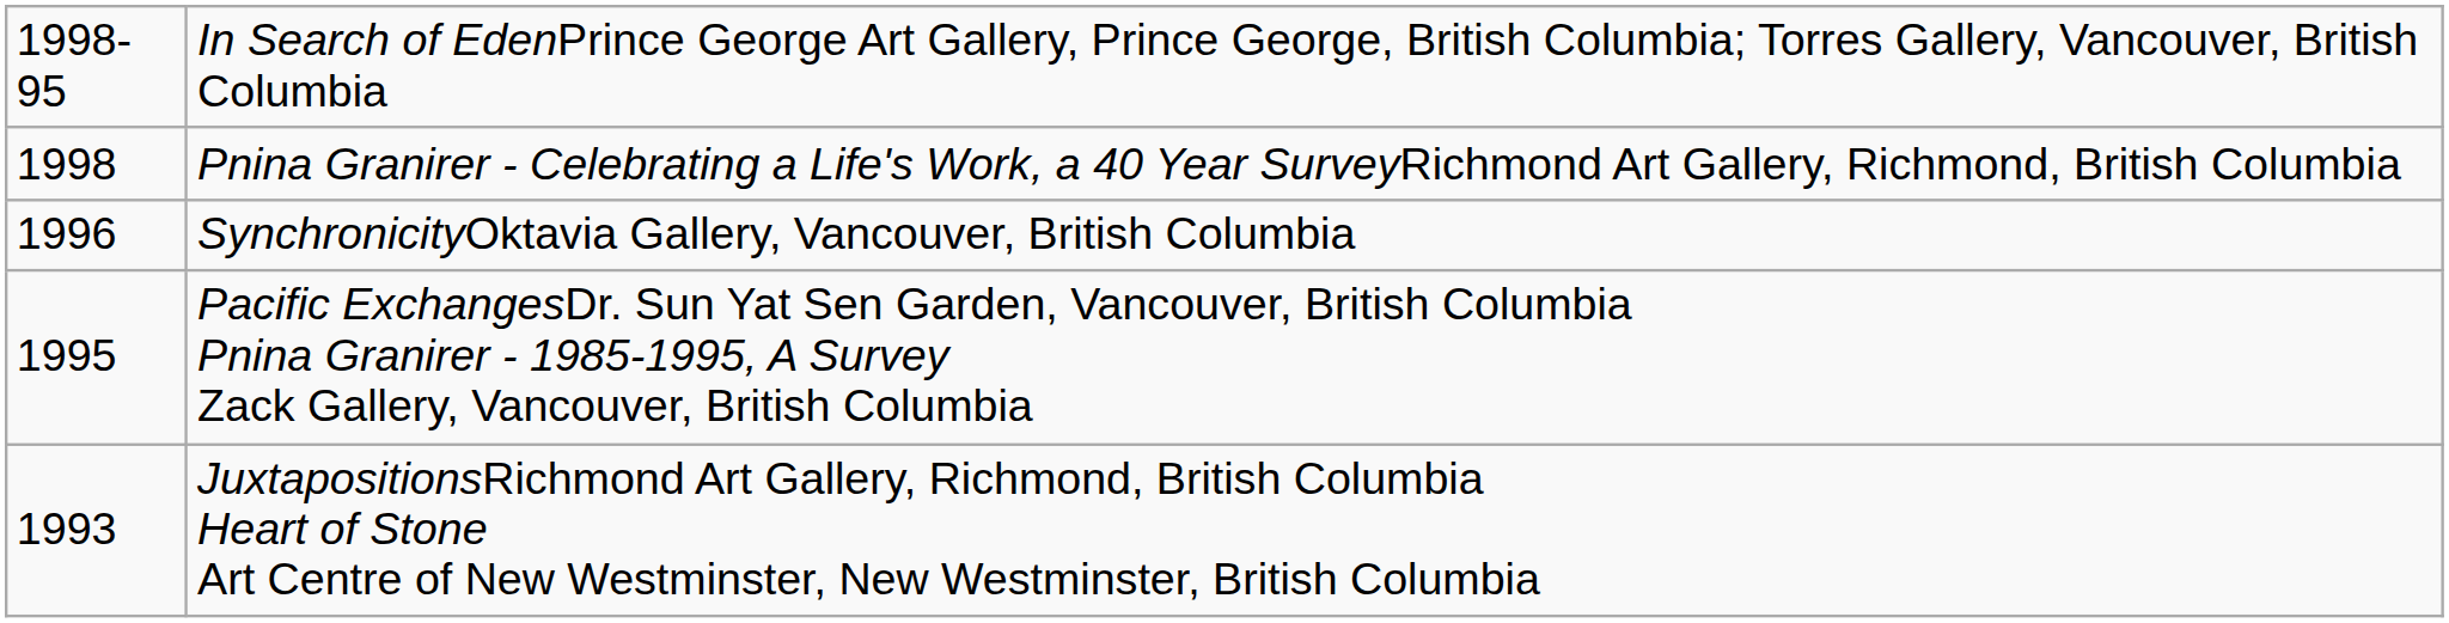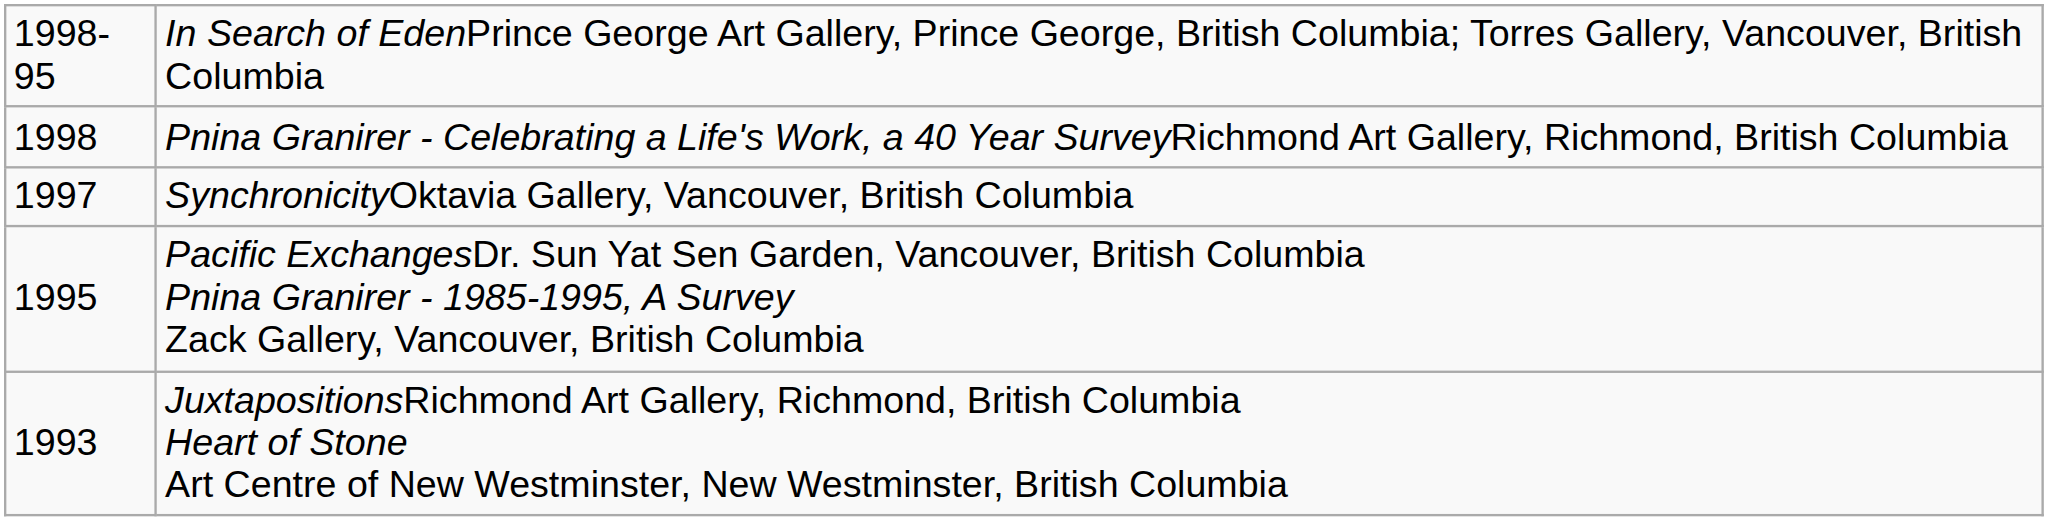SynchronicityOktavia Gallery, Vancouver, British Columbia | column 1: 1996 -> 1997
